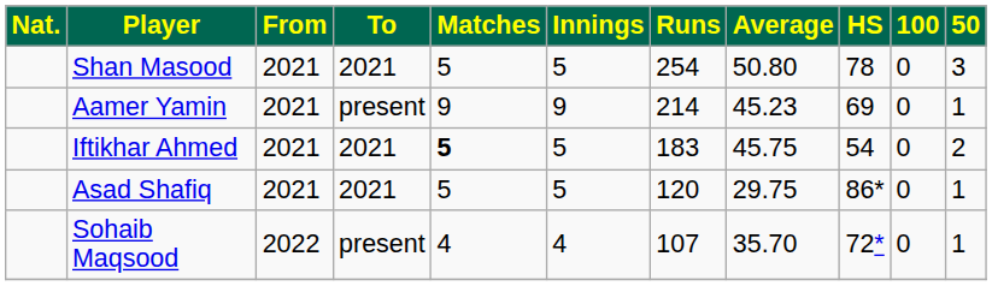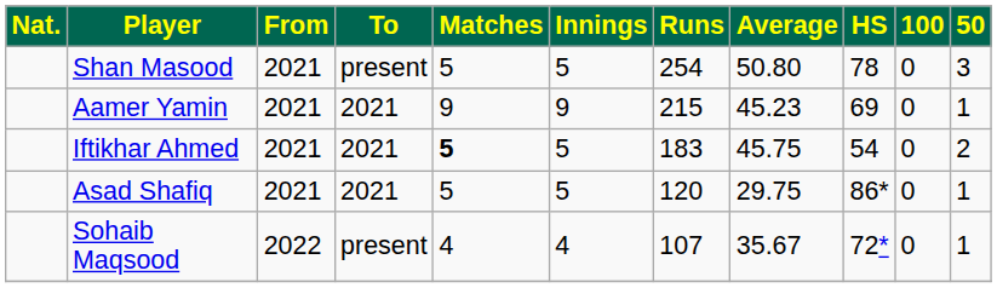Shan Masood | To: 2021 -> present
Aamer Yamin | To: present -> 2021
Aamer Yamin | Runs: 214 -> 215
Sohaib Maqsood | Average: 35.70 -> 35.67
